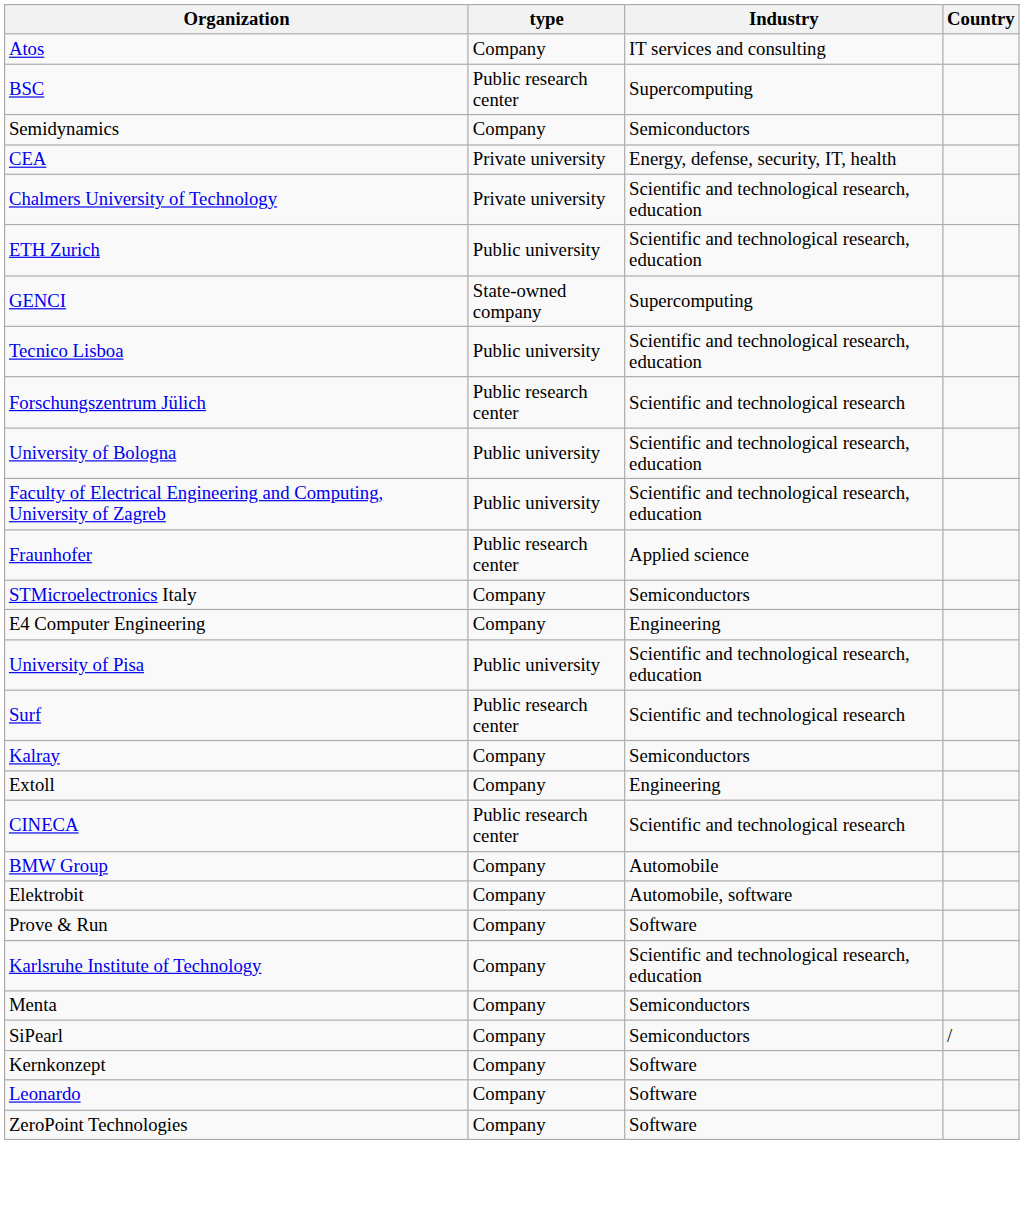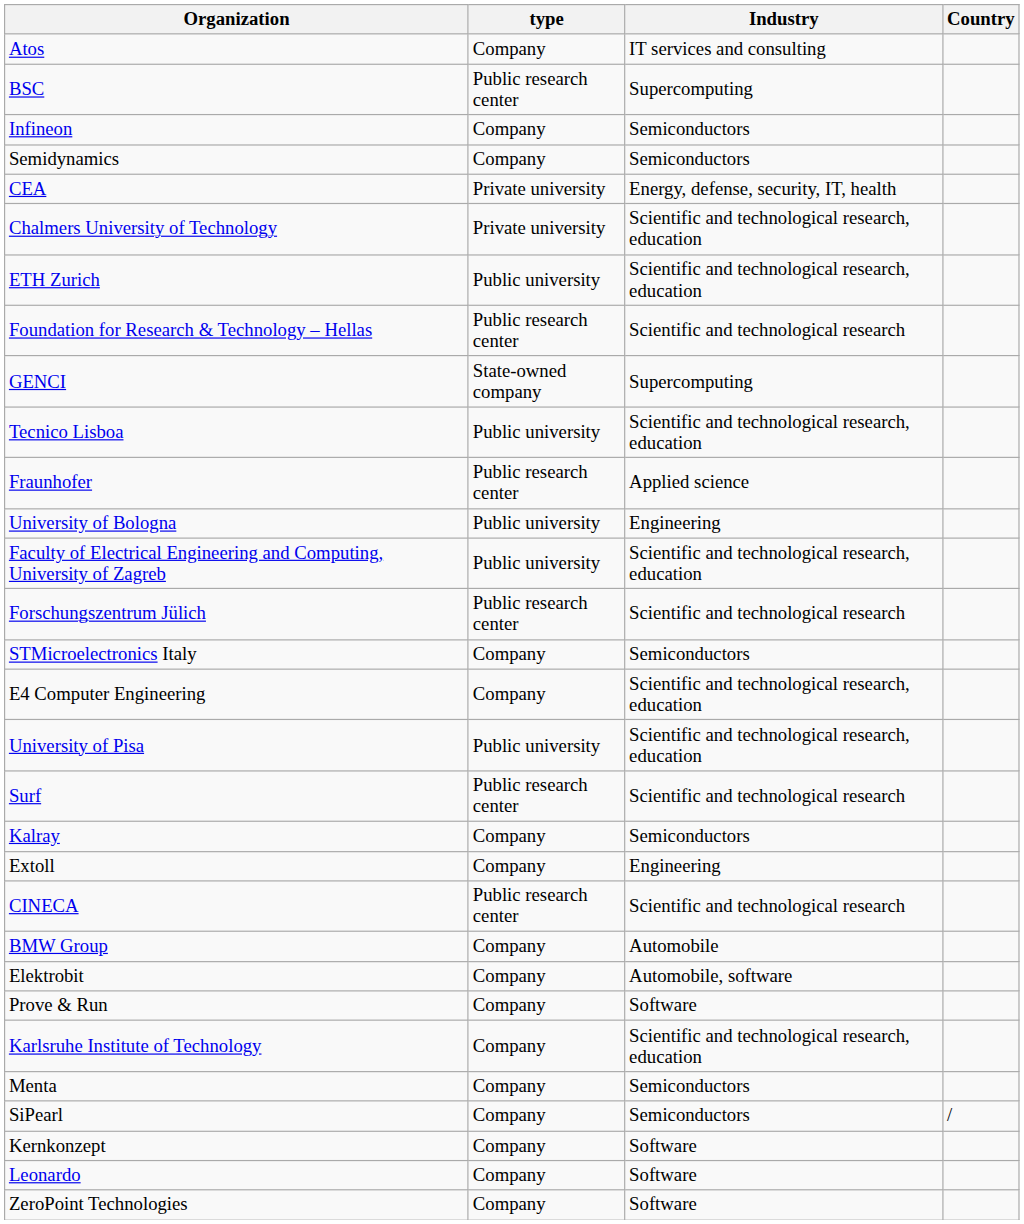+ row: Infineon | Company | Semiconductors
+ row: Foundation for Research & Technology – Hellas | Public research center | Scientific and technological research
rows swapped: Forschungszentrum Jülich <-> Fraunhofer
University of Bologna | Industry: Scientific and technological research, education -> Engineering
E4 Computer Engineering | Industry: Engineering -> Scientific and technological research, education
